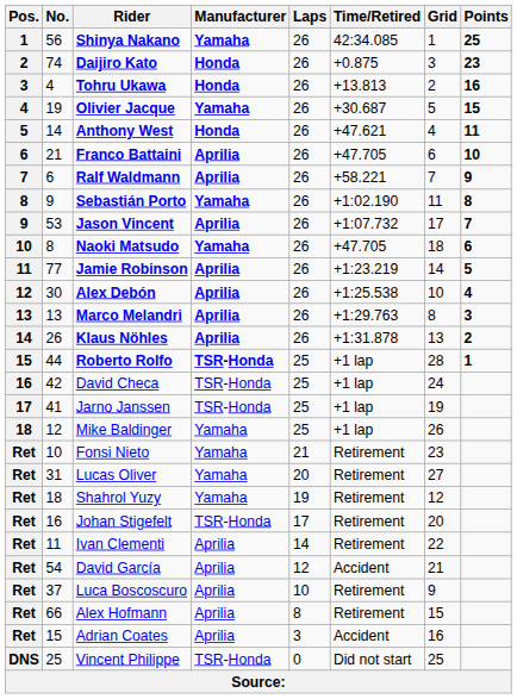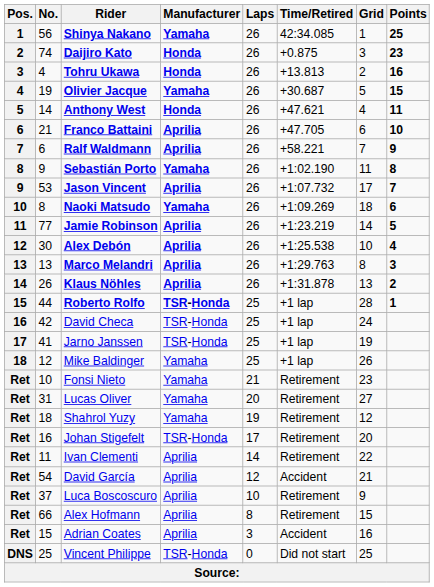Naoki Matsudo | Time/Retired: +47.705 -> +1:09.269
